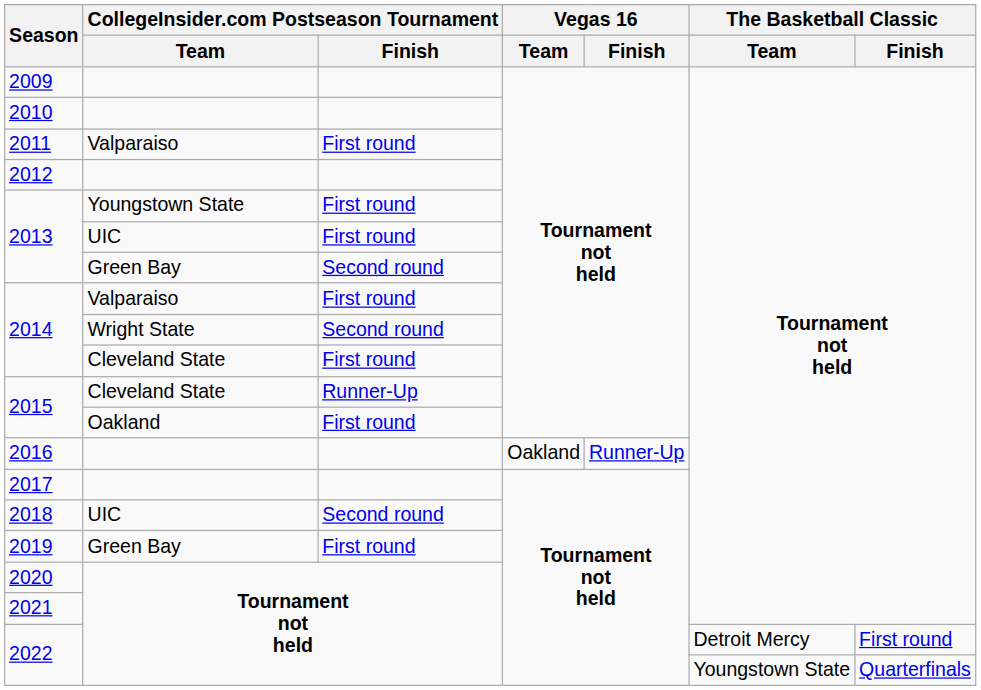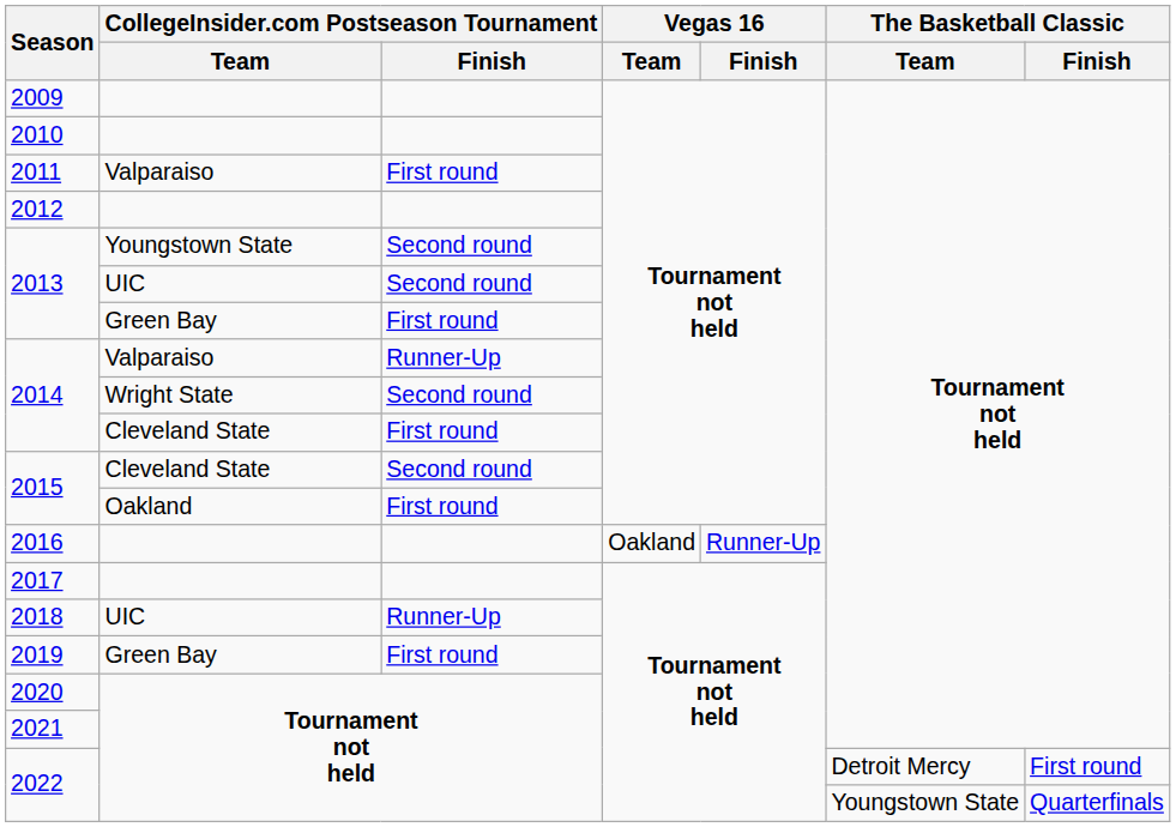2013 / Youngstown State | CollegeInsider.com Postseason Tournament / Finish: First round -> Second round
2013 / UIC | CollegeInsider.com Postseason Tournament / Finish: First round -> Second round
2013 / Green Bay | CollegeInsider.com Postseason Tournament / Finish: Second round -> First round
2014 / Valparaiso | CollegeInsider.com Postseason Tournament / Finish: First round -> Runner-Up
2015 / Cleveland State | CollegeInsider.com Postseason Tournament / Finish: Runner-Up -> Second round
2018 | CollegeInsider.com Postseason Tournament / Finish: Second round -> Runner-Up
